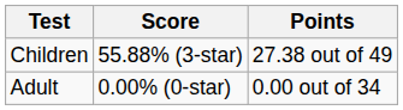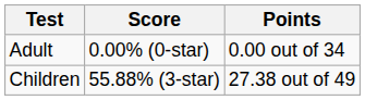rows swapped: Adult <-> Children
